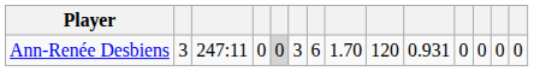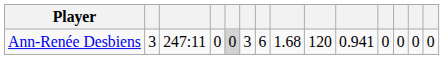Ann-Renée Desbiens | column 8: 1.70 -> 1.68
Ann-Renée Desbiens | column 10: 0.931 -> 0.941
